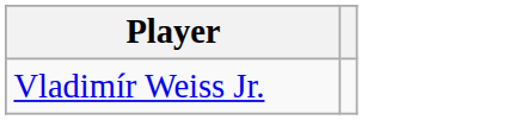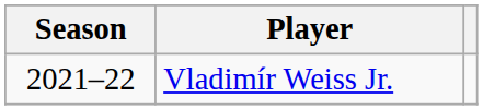+ column: Season | 2021–22
